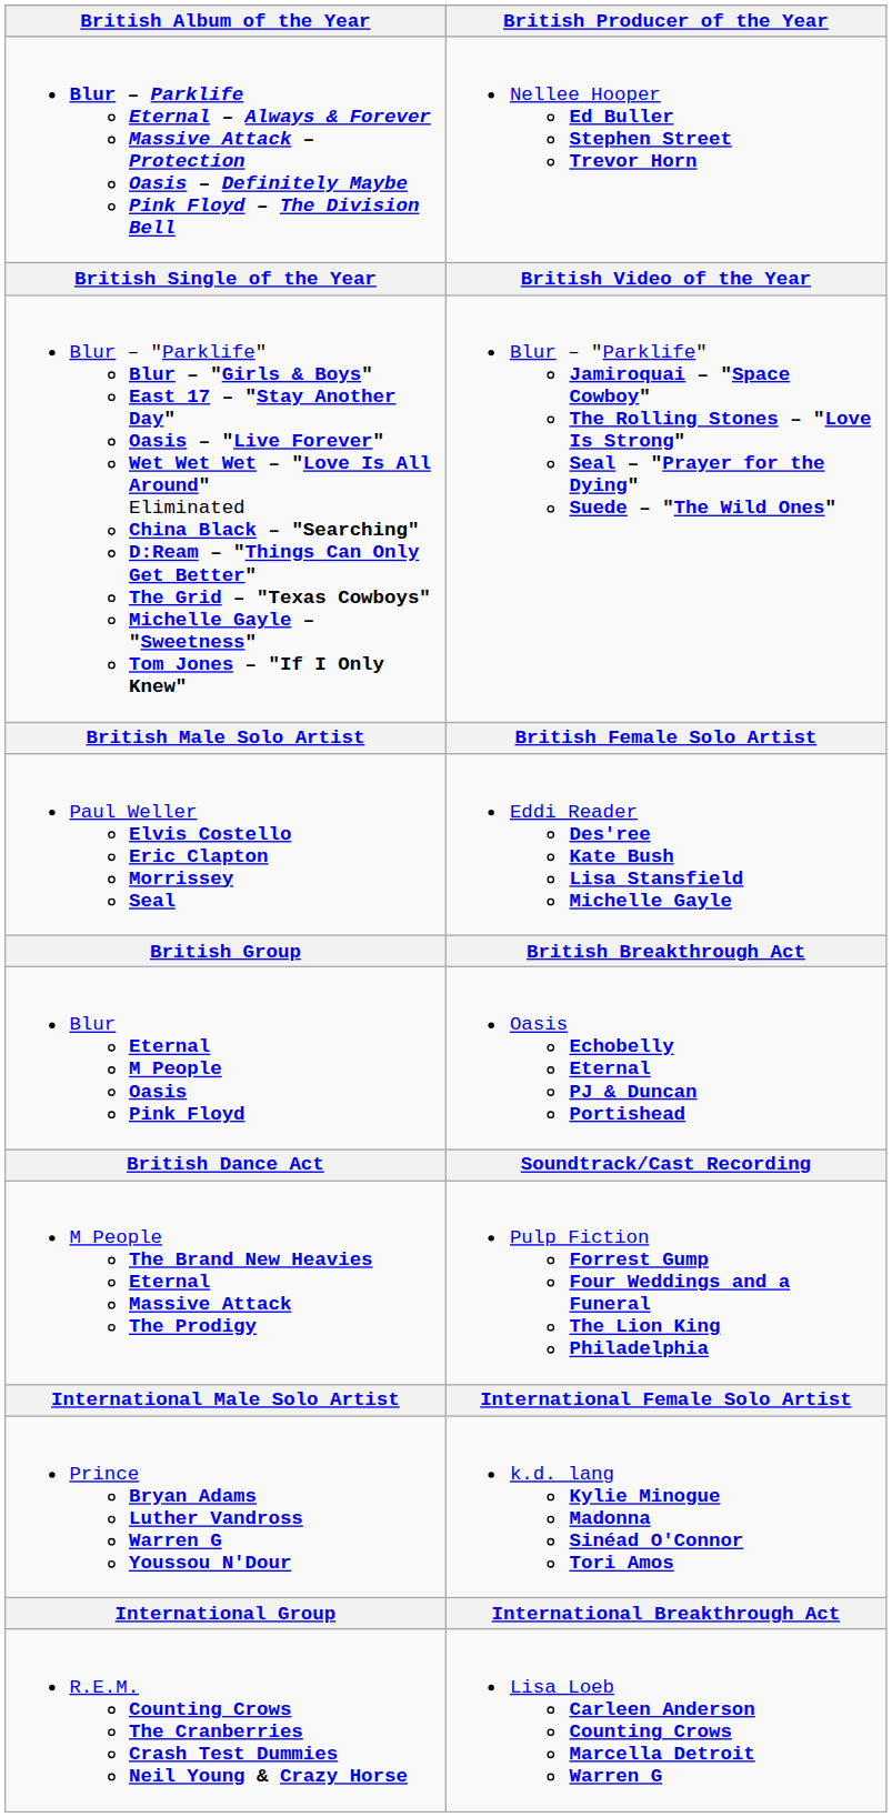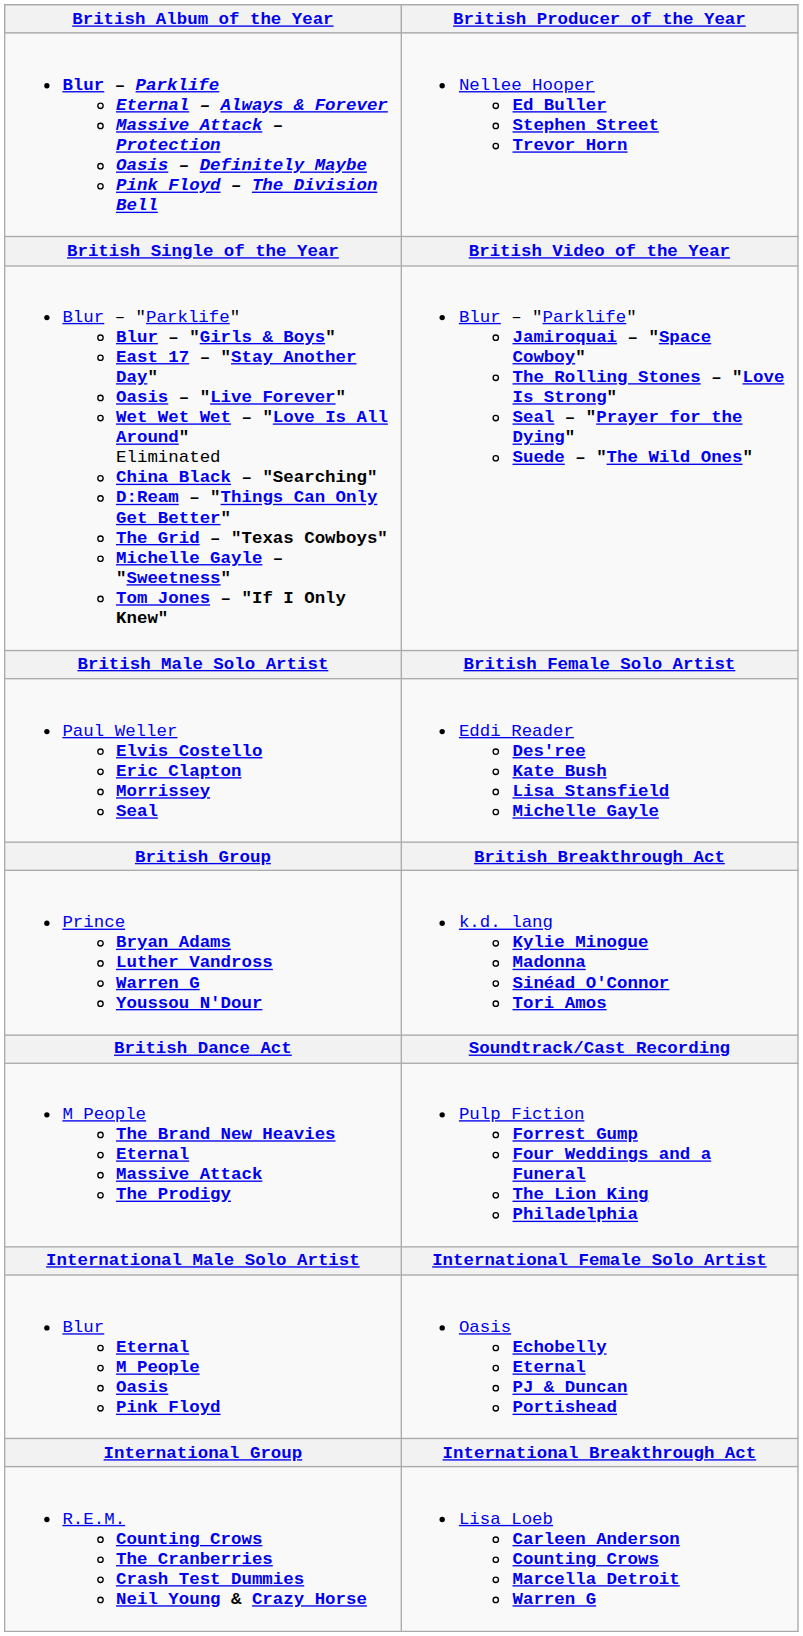rows swapped: Blur Eternal M People Oasis Pink Floyd <-> Prince Bryan Adams Luther Vandross Warren G Youssou N'Dour
